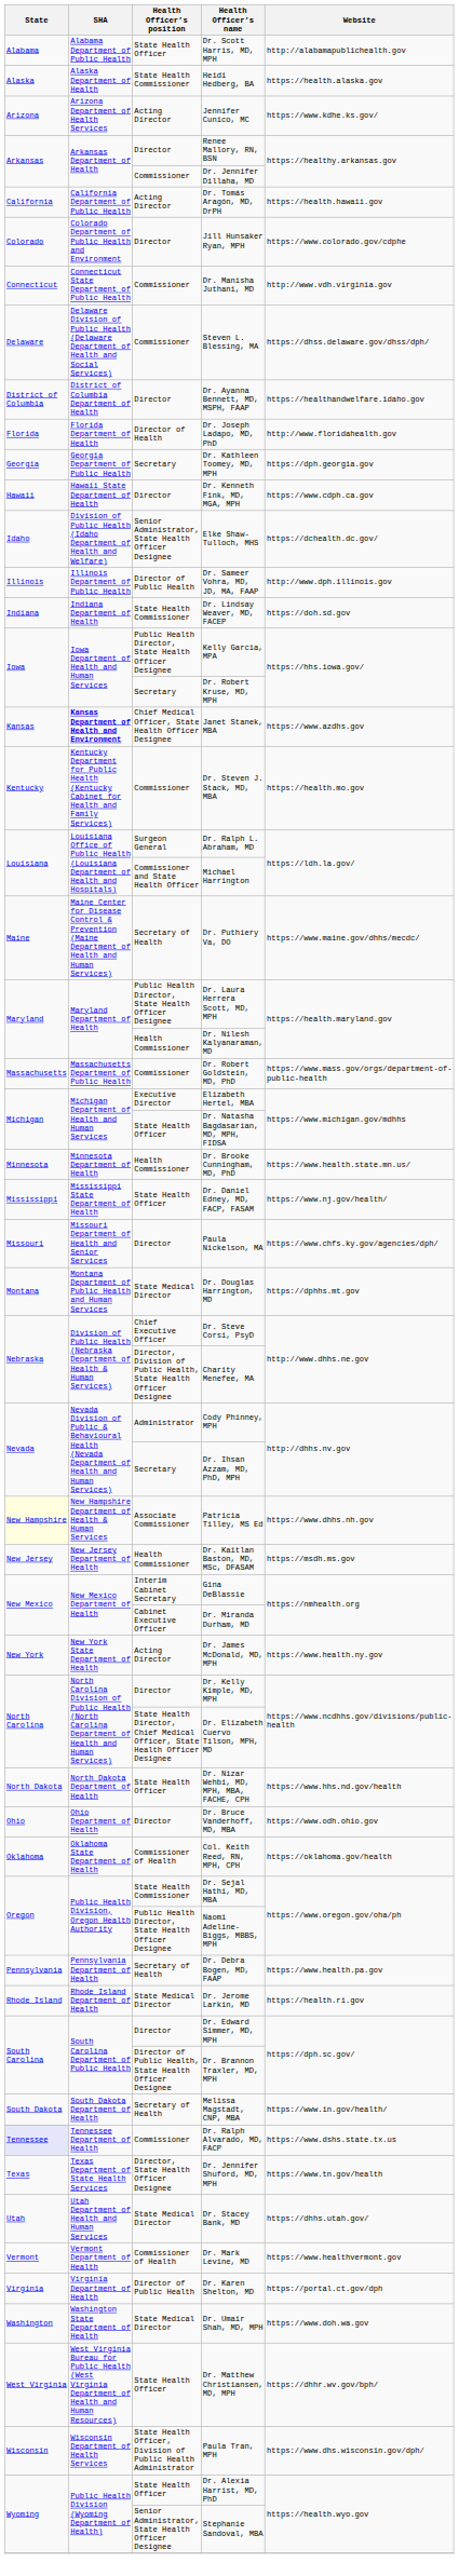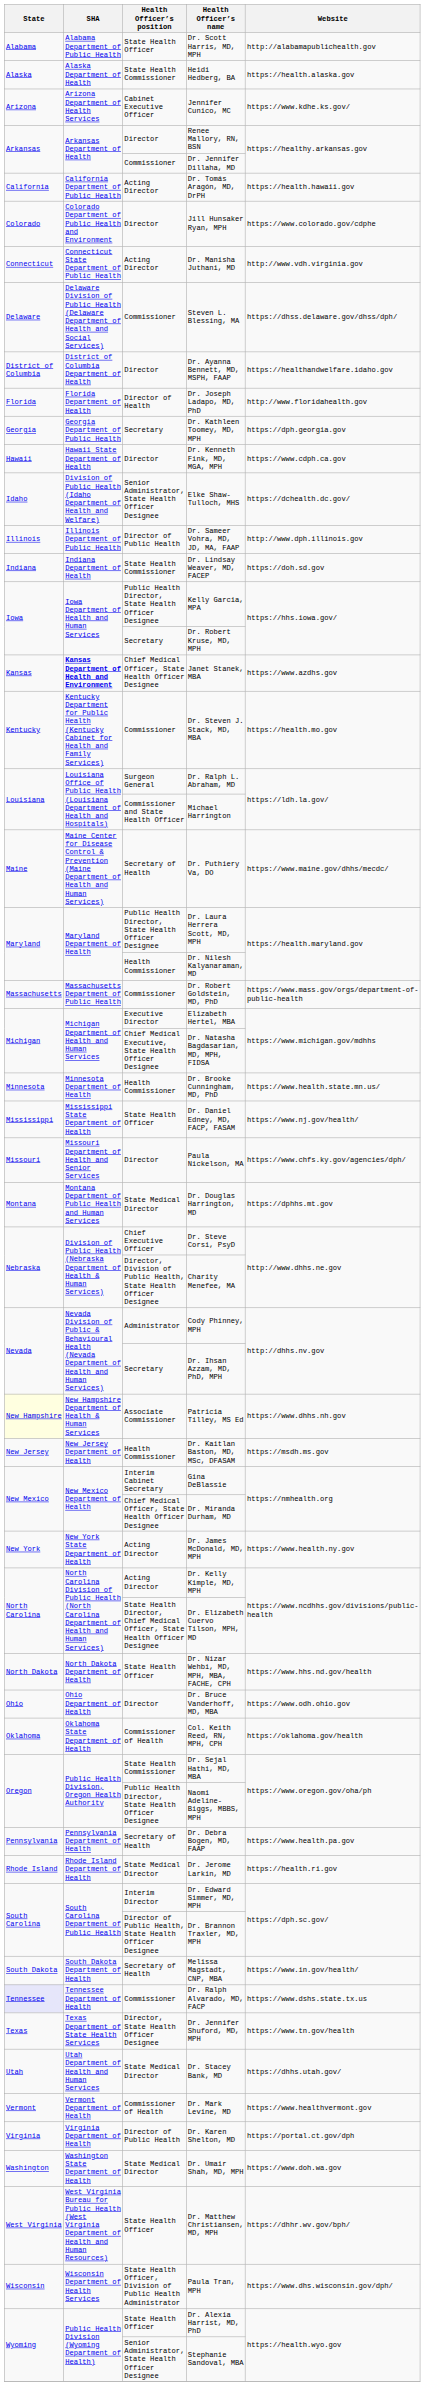Jennifer Cunico, MC | Health Officer’s position: Acting Director -> Cabinet Executive Officer
Dr. Manisha Juthani, MD | Health Officer’s position: Commissioner -> Acting Director
Dr. Natasha Bagdasarian, MD, MPH, FIDSA | Health Officer’s position: State Health Officer -> Chief Medical Executive, State Health Officer Designee
Dr. Miranda Durham, MD | Health Officer’s position: Cabinet Executive Officer -> Chief Medical Officer, State Health Officer Designee
Dr. Kelly Kimple, MD, MPH | Health Officer’s position: Director -> Acting Director
Dr. Edward Simmer, MD, MPH | Health Officer’s position: Director -> Interim Director
